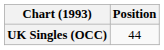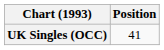UK Singles (OCC) | Position: 44 -> 41
